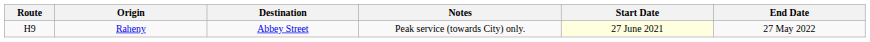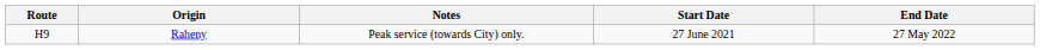- column: Destination | Abbey Street
Raheny | Start Date: lightyellow background -> no background
